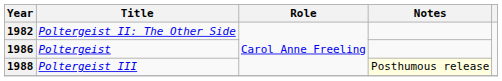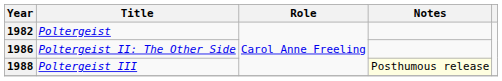1982 | Title: Poltergeist II: The Other Side -> Poltergeist
1986 | Title: Poltergeist -> Poltergeist II: The Other Side
